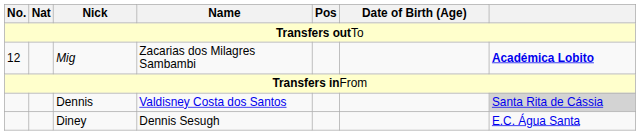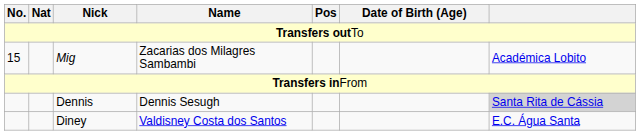Mig | No.: 12 -> 15
Mig | column 7: bold -> normal
Dennis | Name: Valdisney Costa dos Santos -> Dennis Sesugh
Diney | Name: Dennis Sesugh -> Valdisney Costa dos Santos
